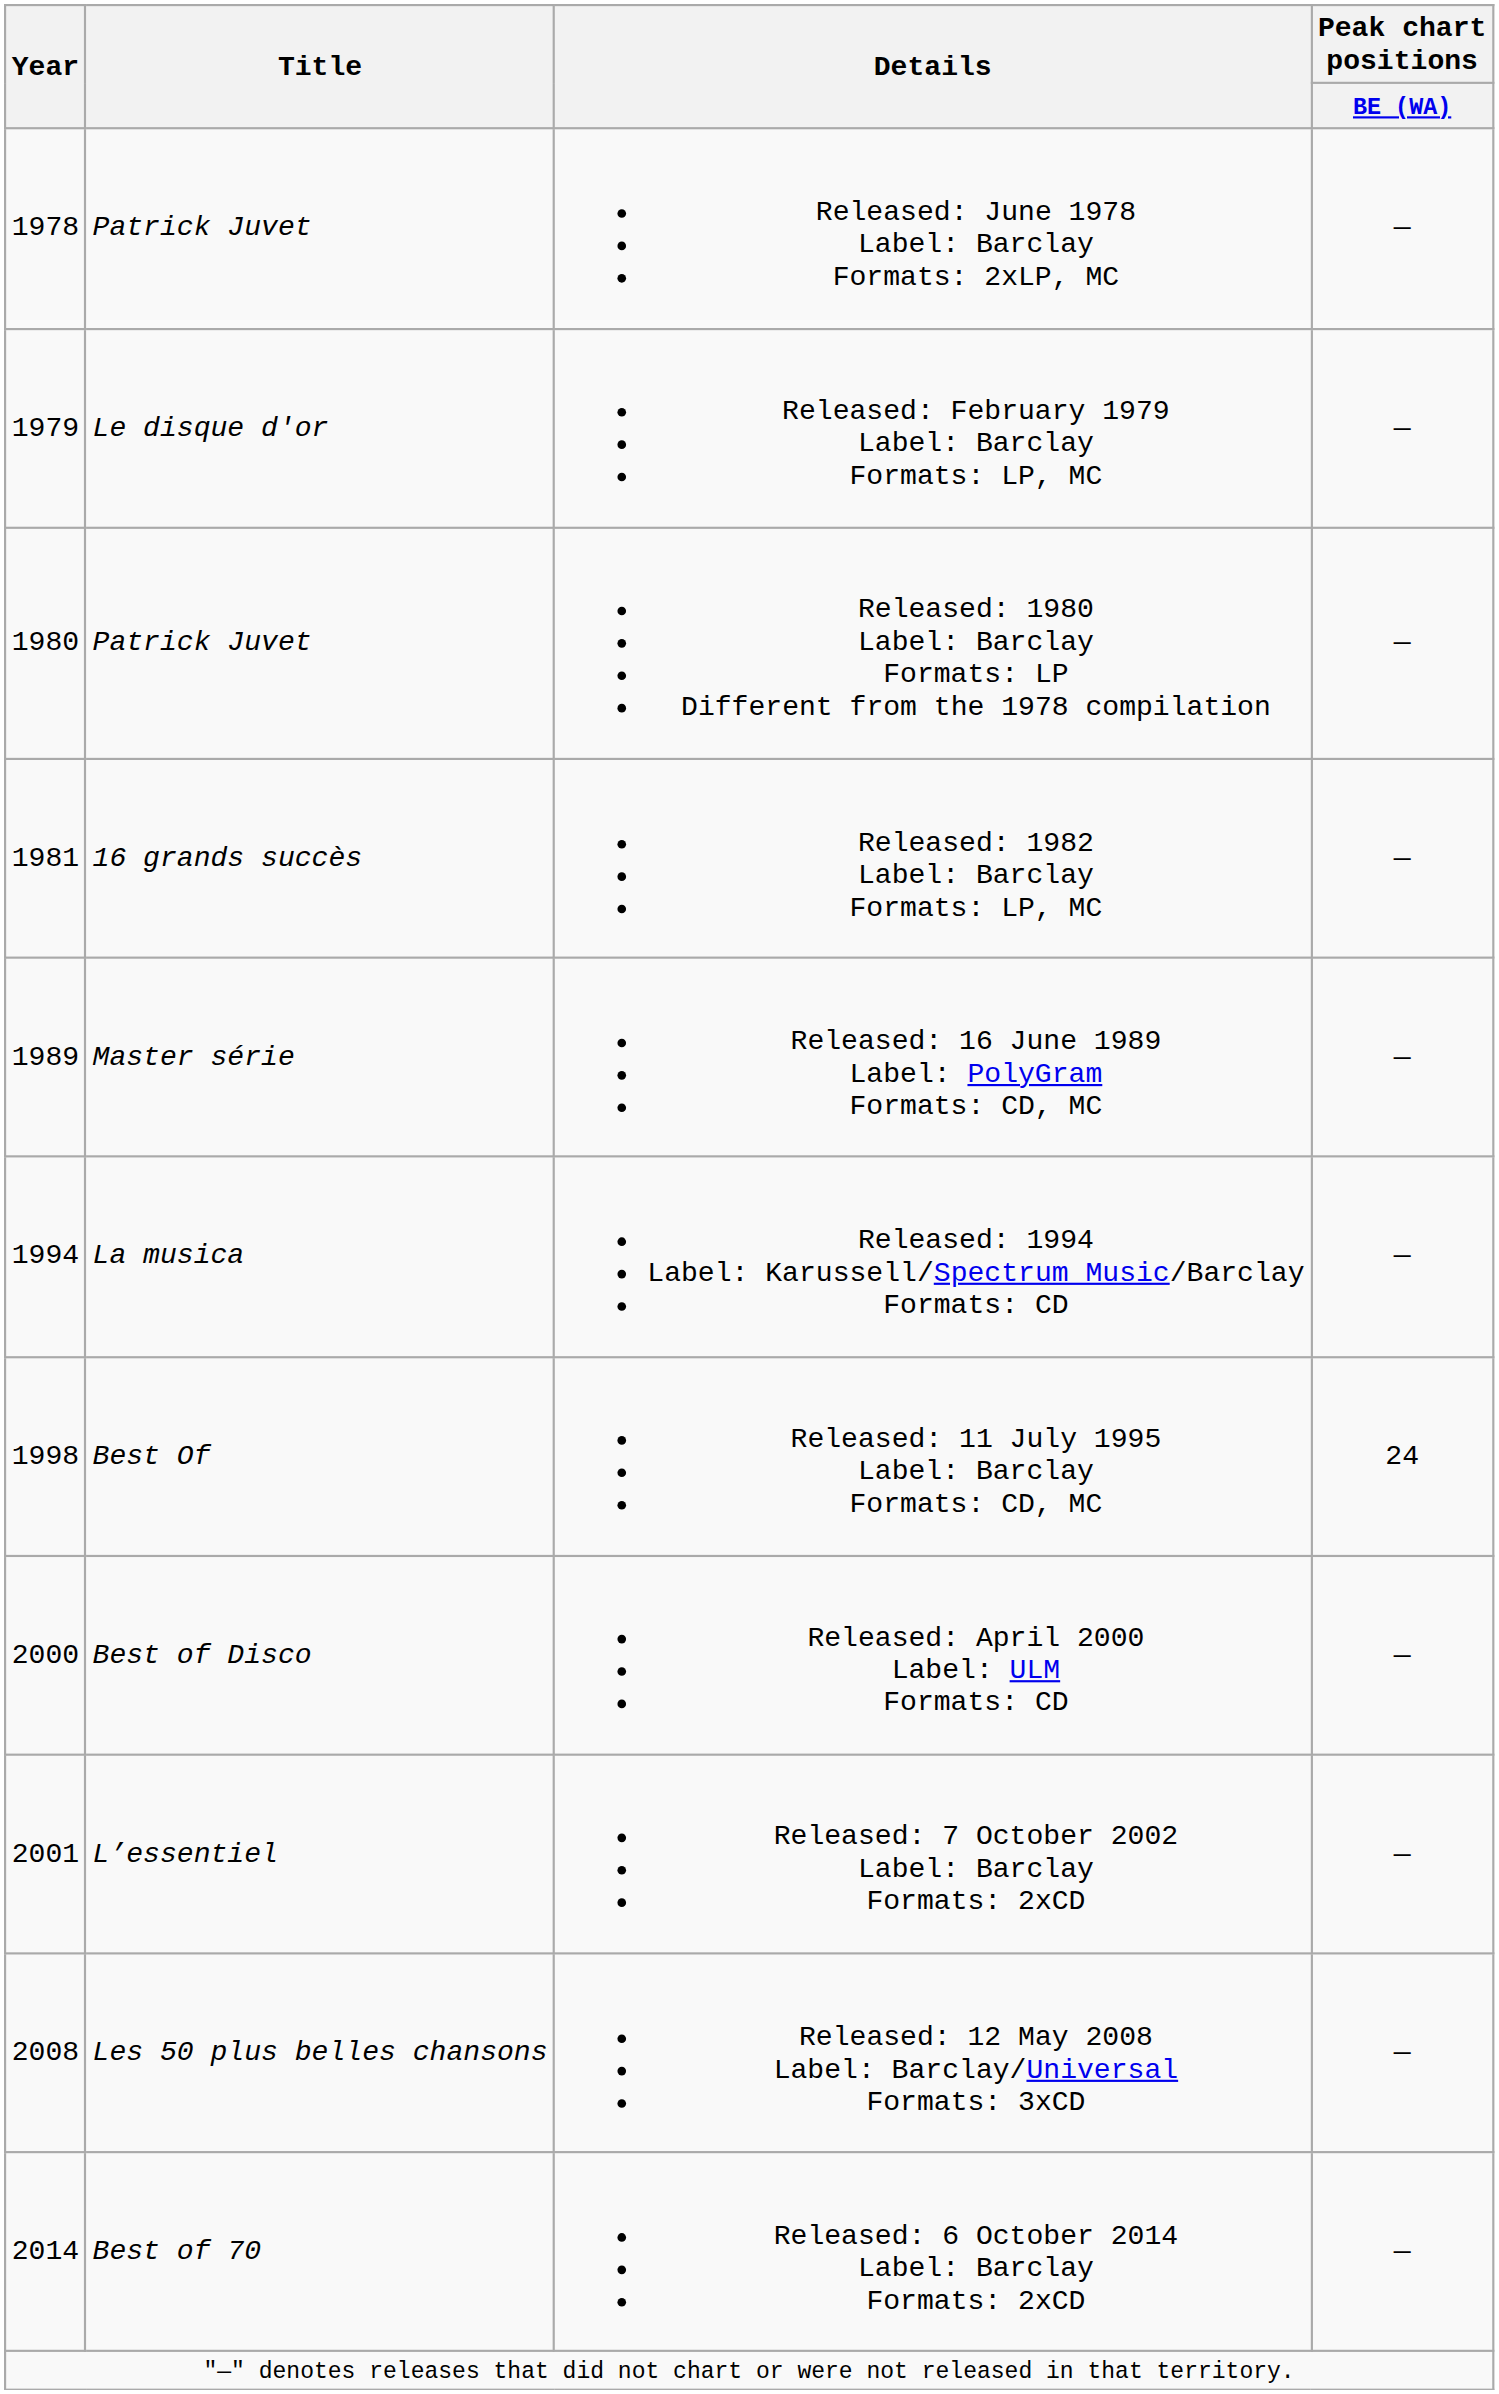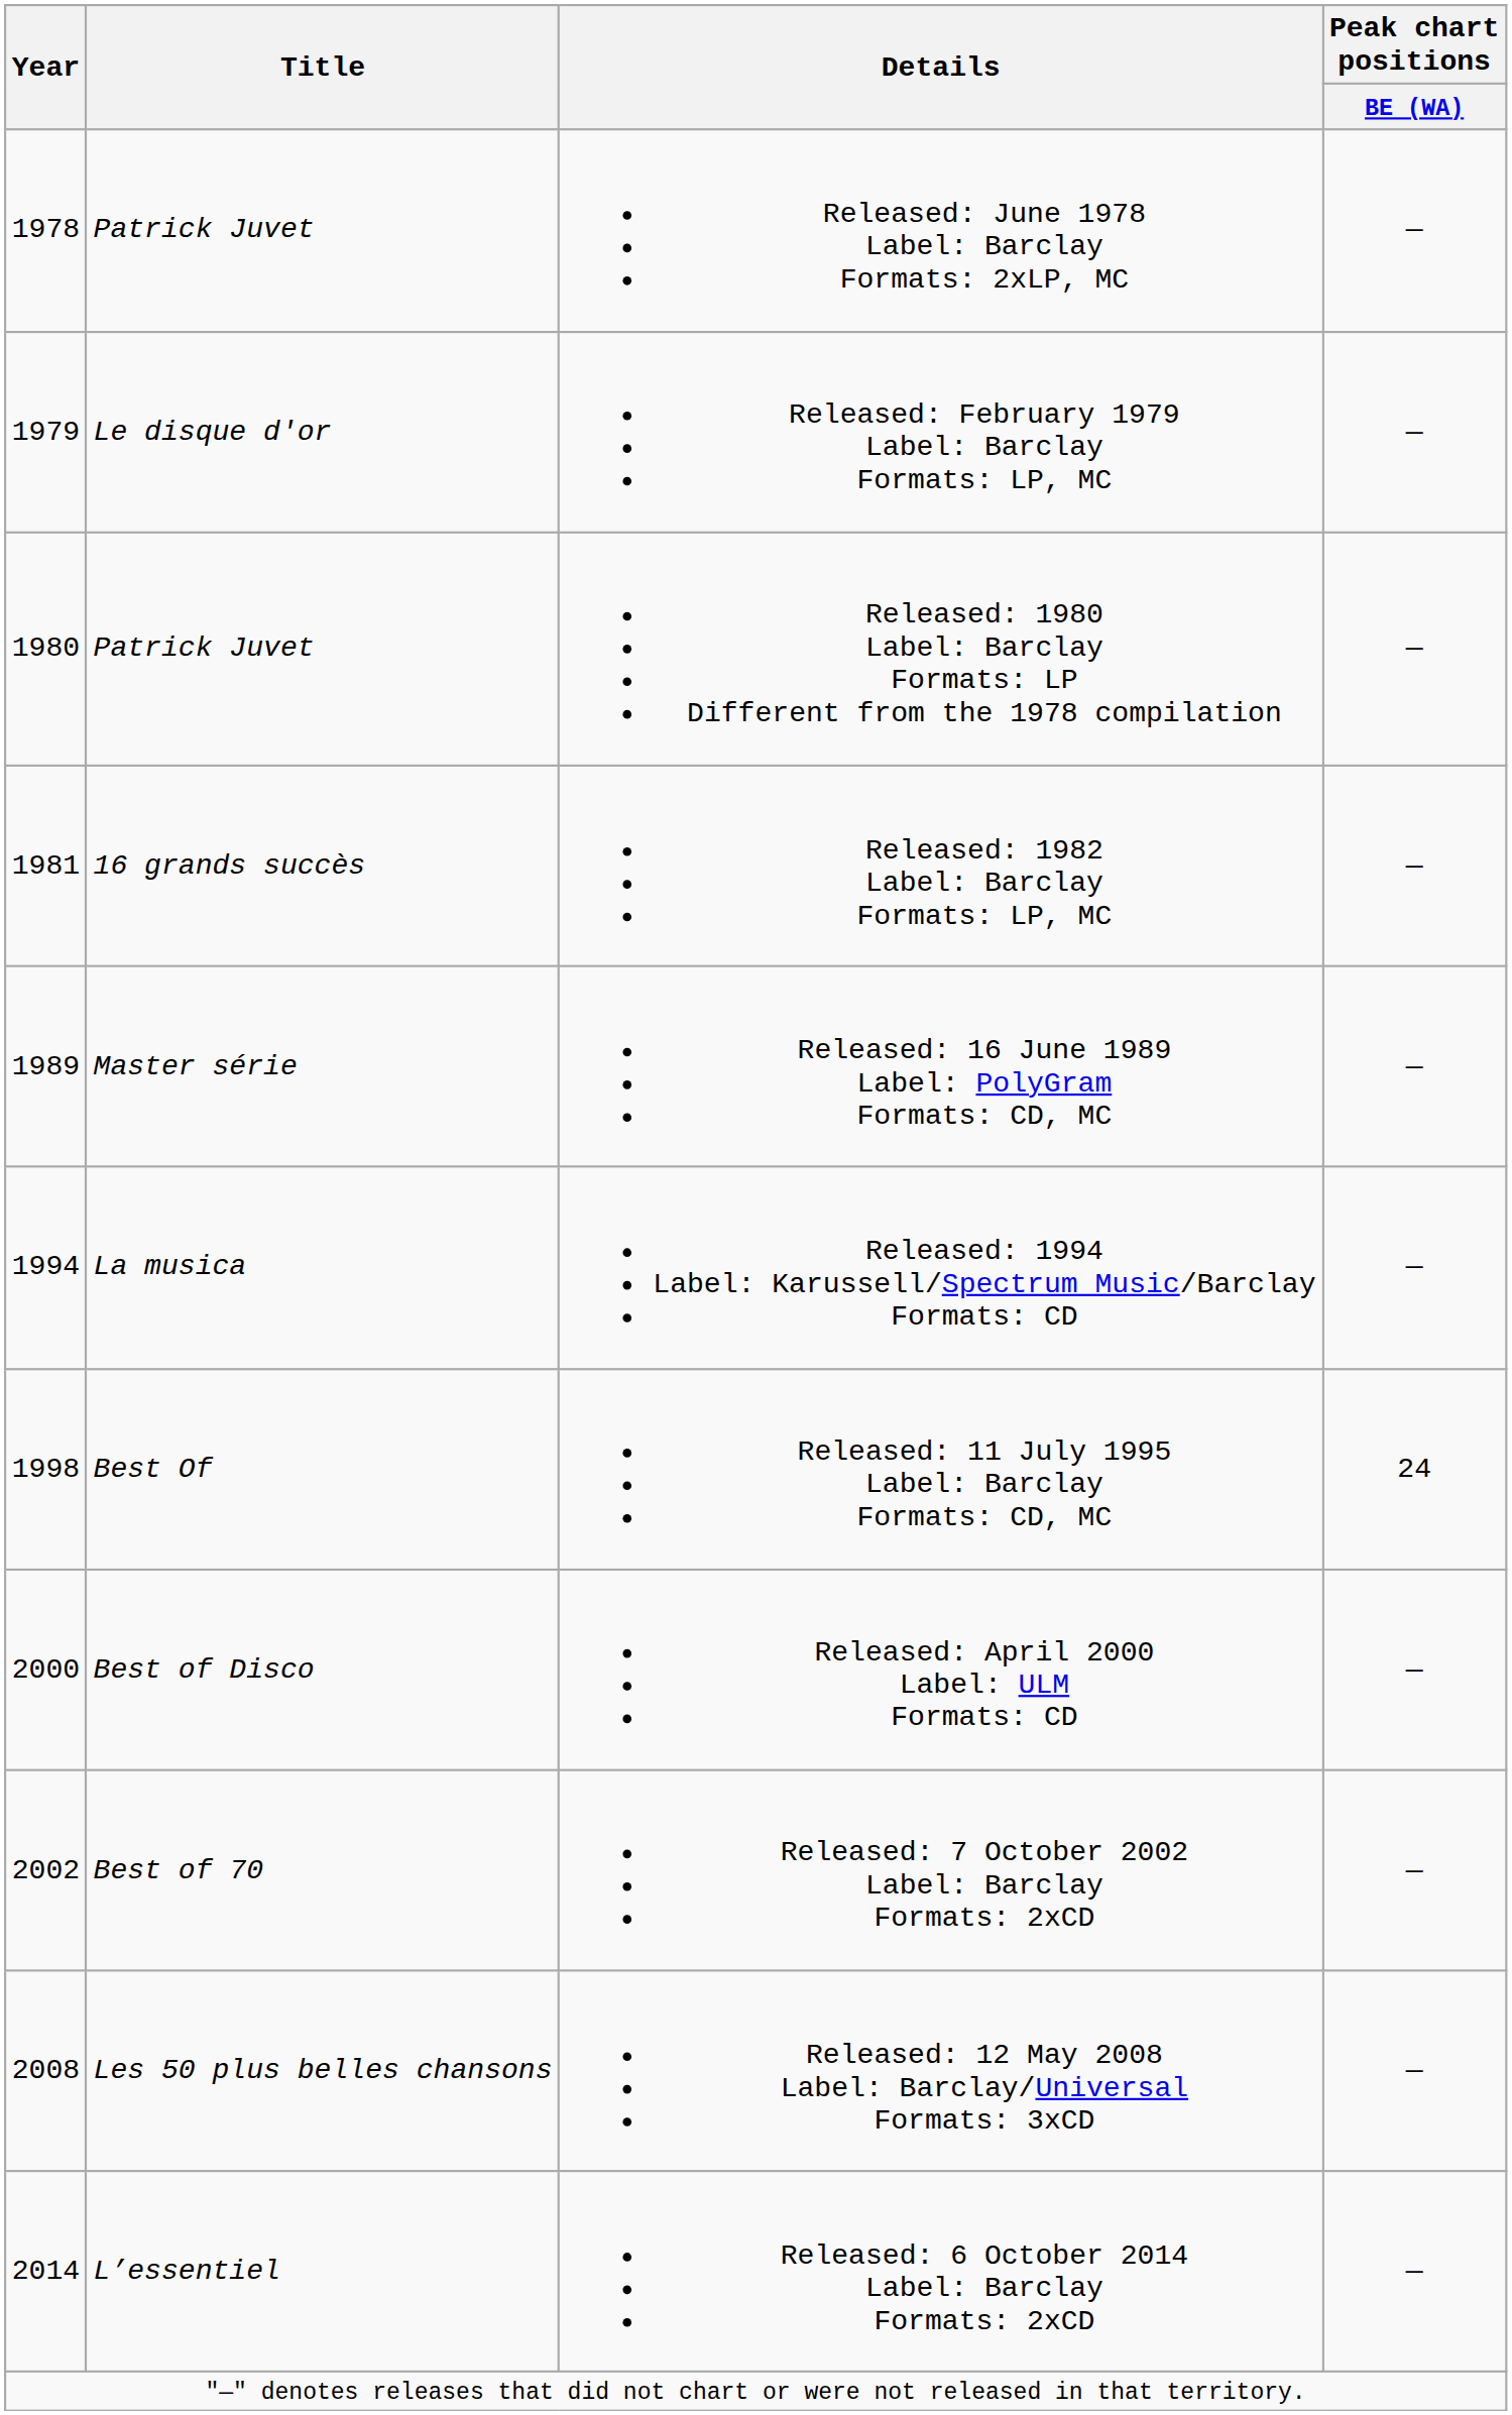Released: 7 October 2002 Label: Barclay Formats: 2xCD | Year: 2001 -> 2002
Released: 7 October 2002 Label: Barclay Formats: 2xCD | Title: L’essentiel -> Best of 70
Released: 6 October 2014 Label: Barclay Formats: 2xCD | Title: Best of 70 -> L’essentiel
